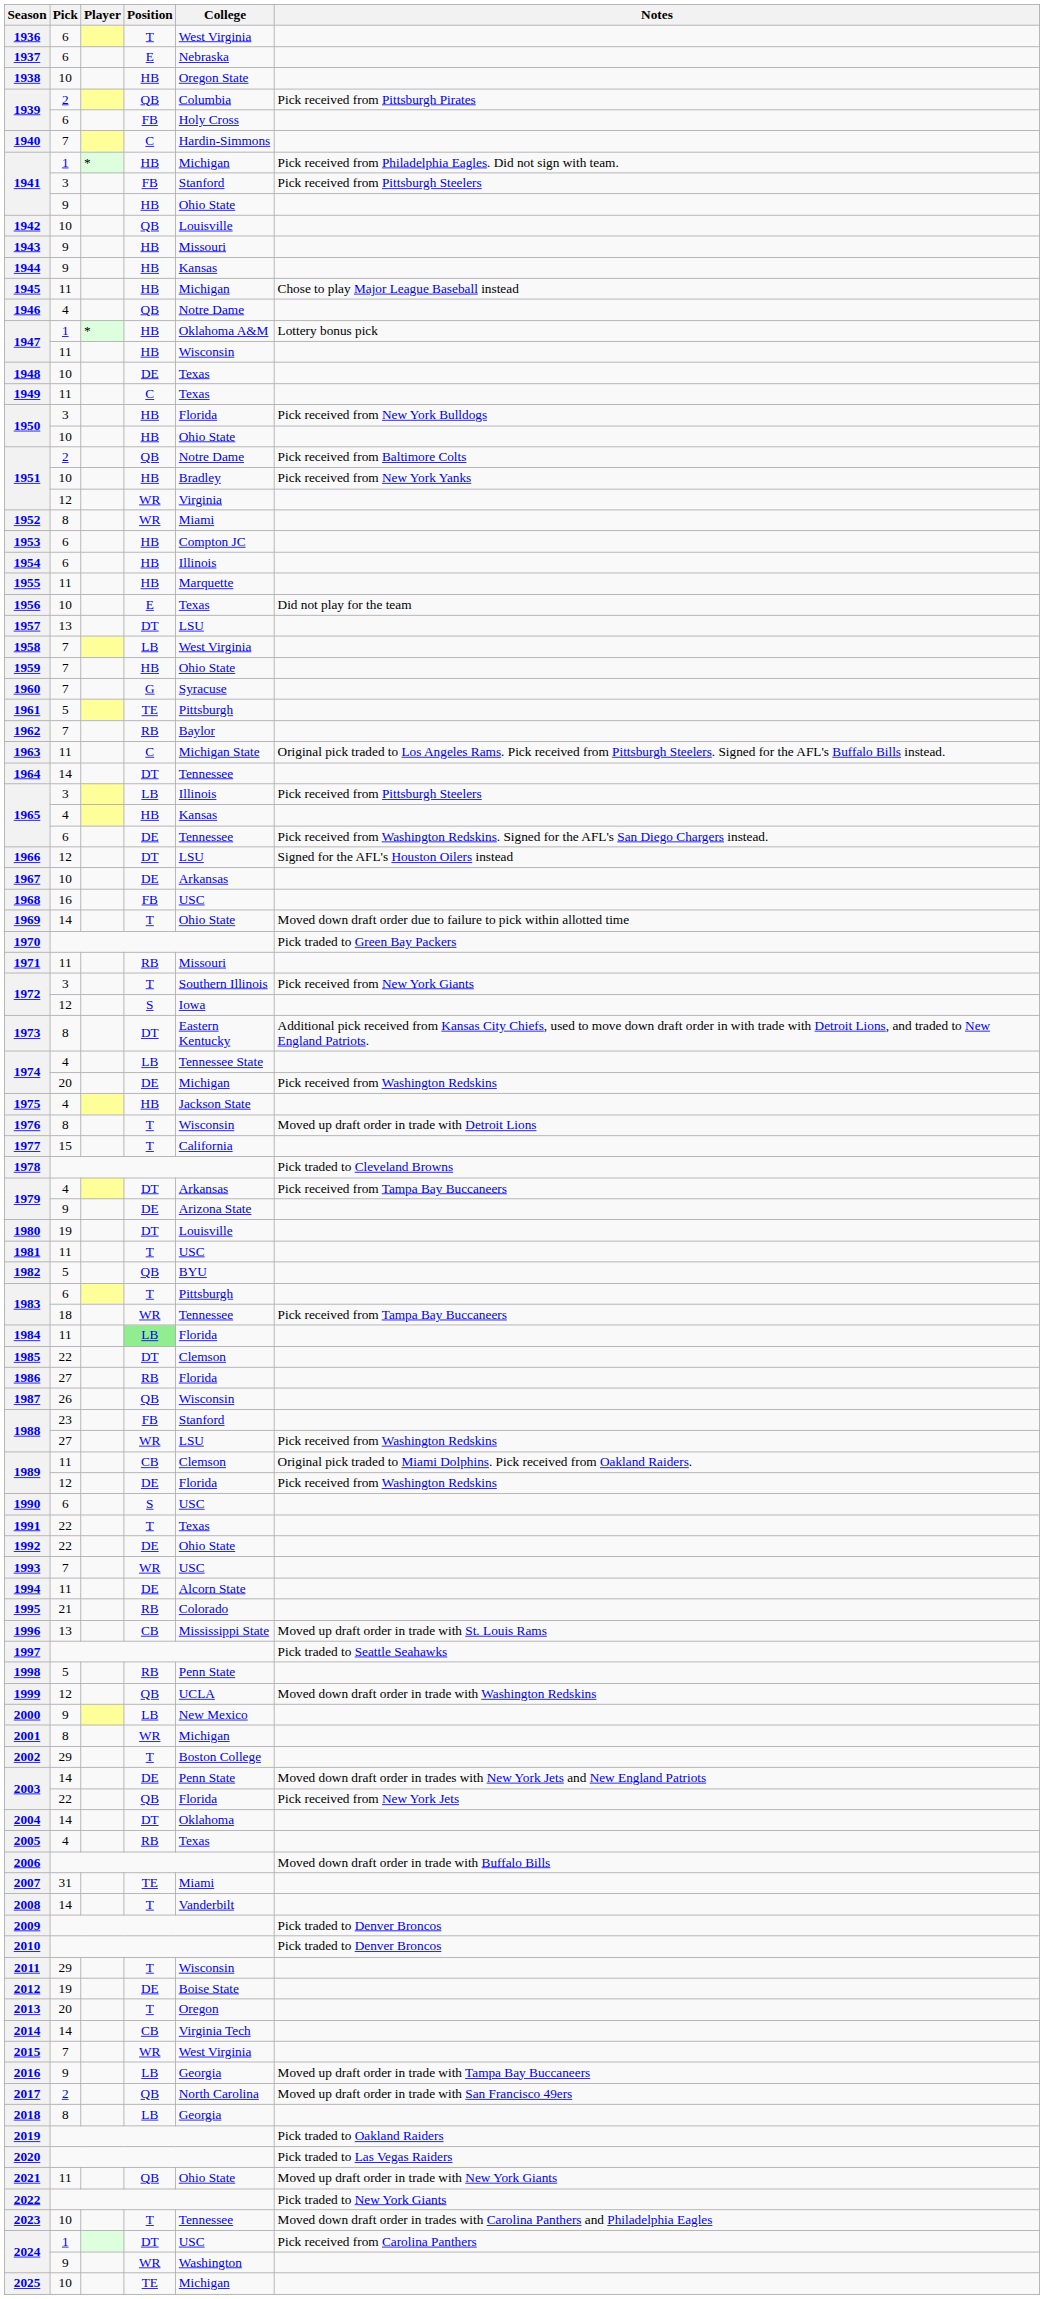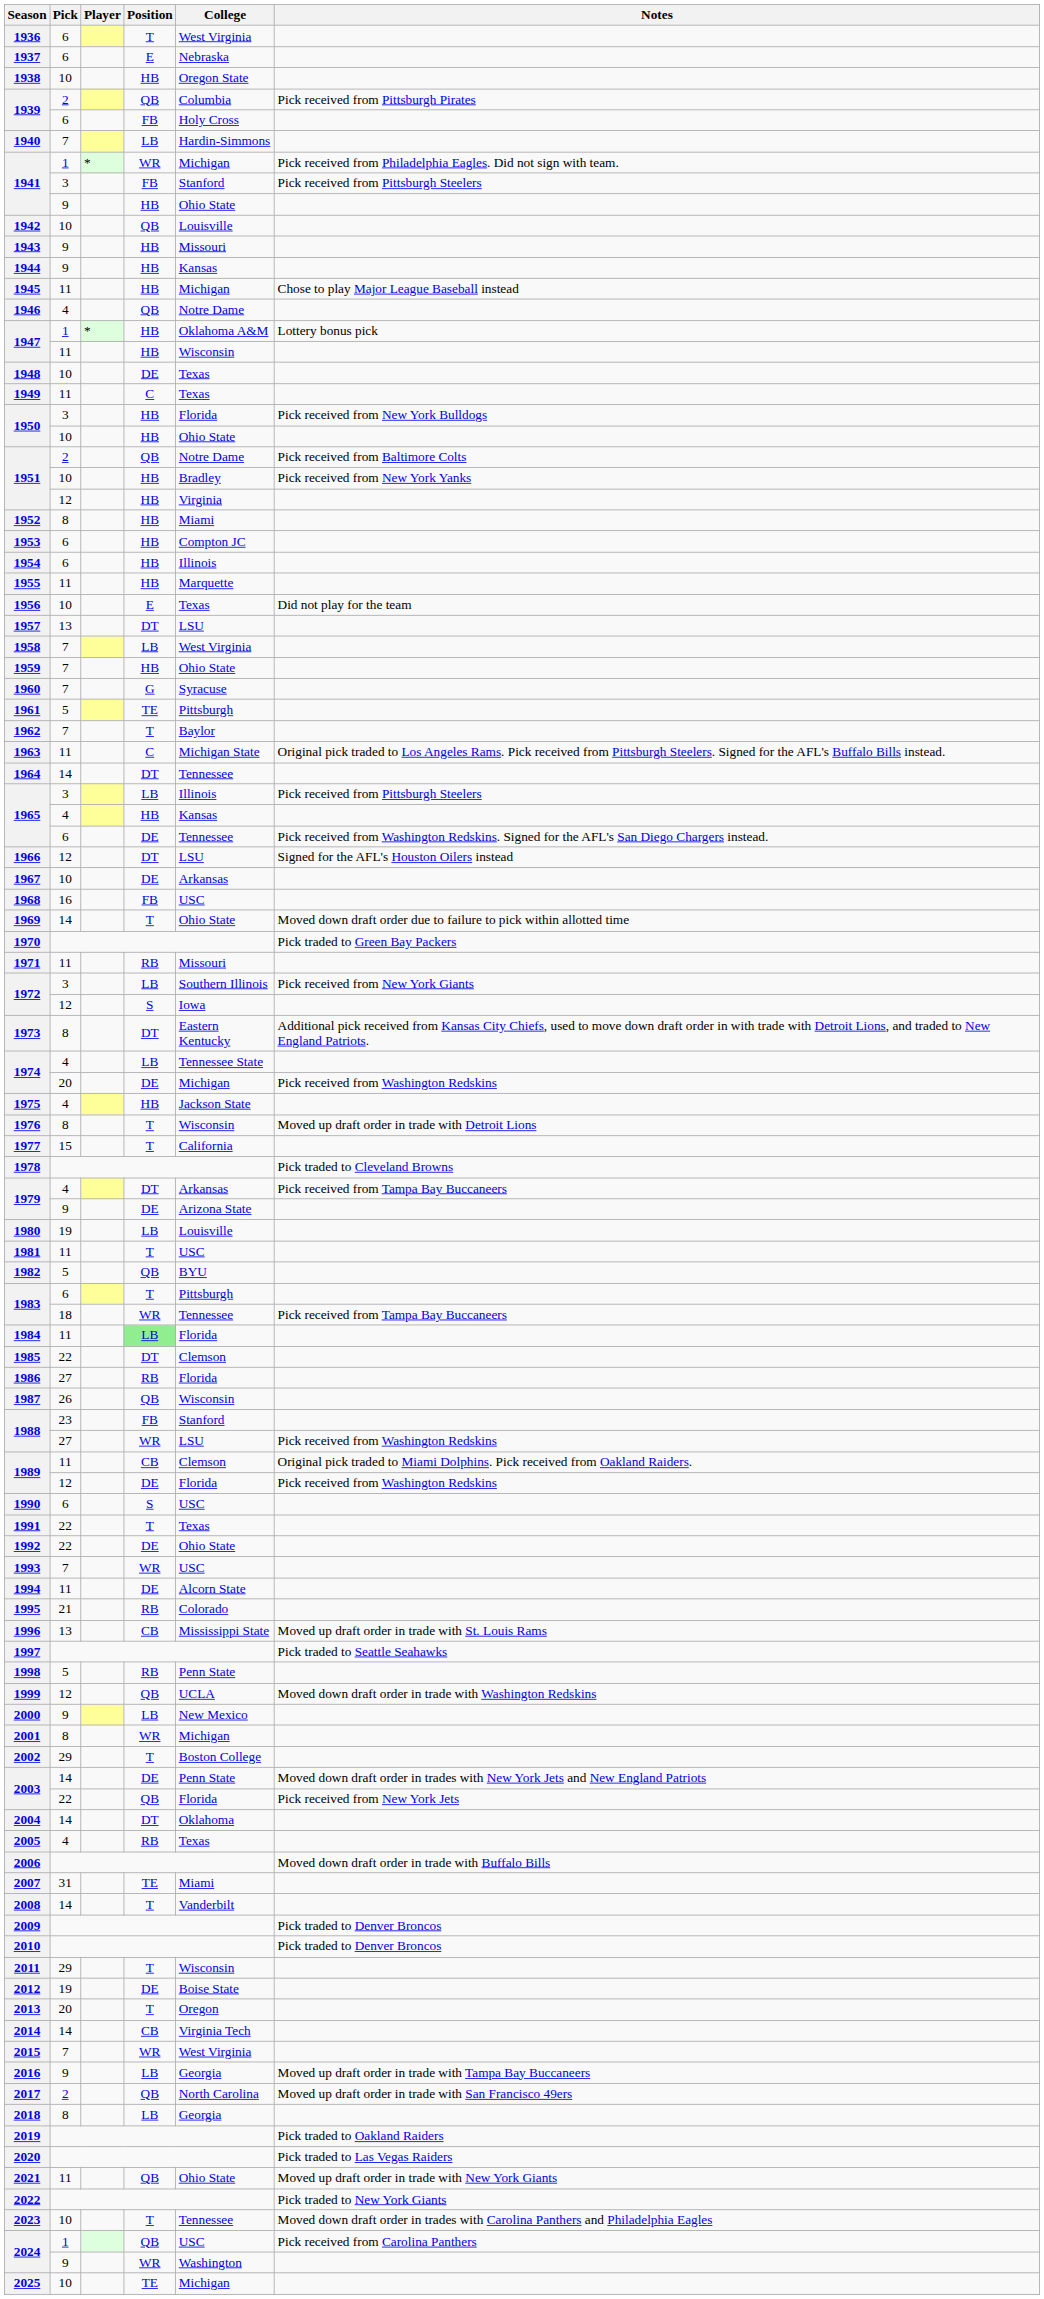1940 | Position: C -> LB
1941 / 1 | Position: HB -> WR
1951 / 12 | Position: WR -> HB
1952 | Position: WR -> HB
1962 | Position: RB -> T
1972 / 3 | Position: T -> LB
1980 | Position: DT -> LB
2024 / 1 | Position: DT -> QB
